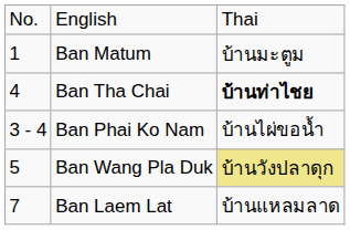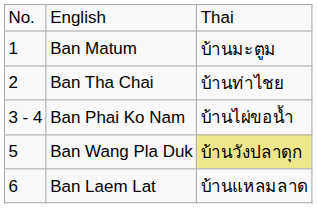Ban Tha Chai | column 1: 4 -> 2
Ban Tha Chai | column 3: bold -> normal
Ban Laem Lat | column 1: 7 -> 6
